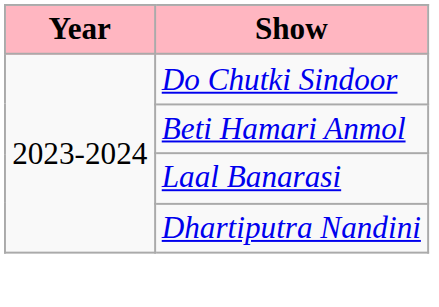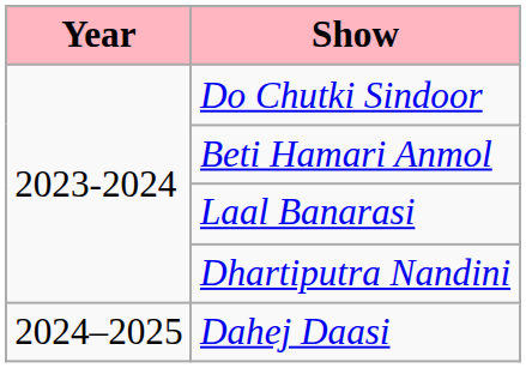+ row: 2024–2025 | Dahej Daasi
